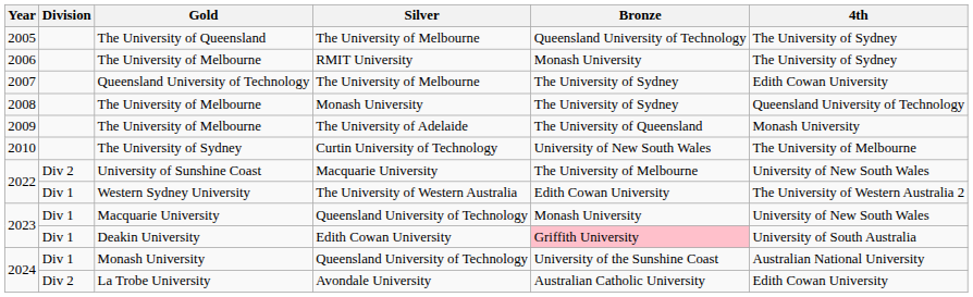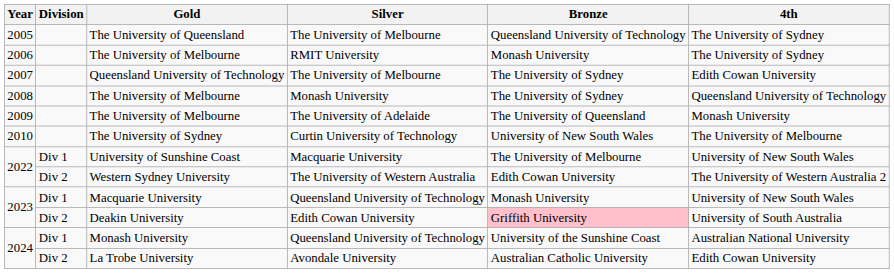University of Sunshine Coast | Division: Div 2 -> Div 1
Western Sydney University | Division: Div 1 -> Div 2
Deakin University | Division: Div 1 -> Div 2
